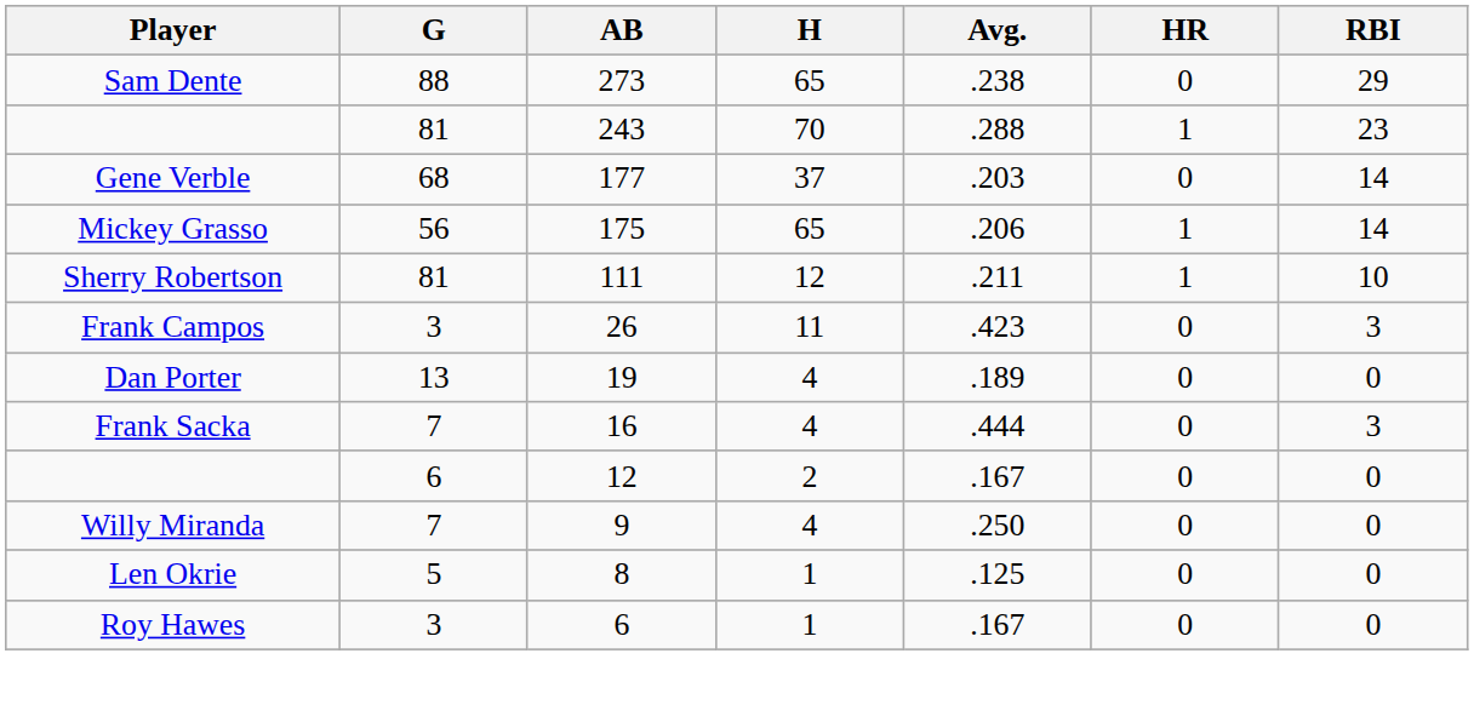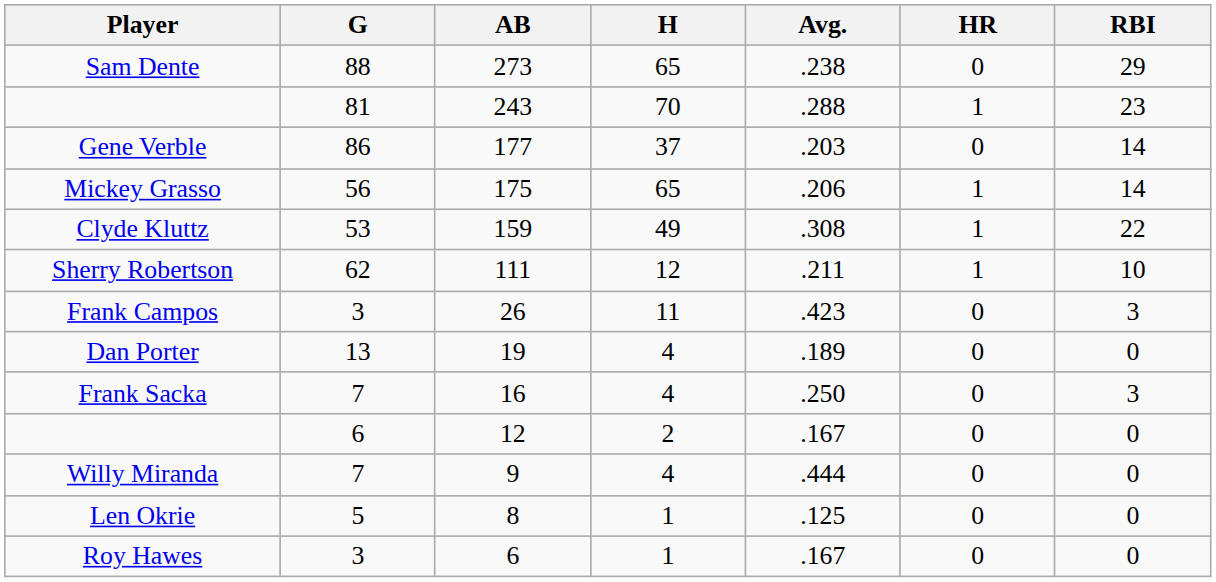Gene Verble | G: 68 -> 86
+ row: Clyde Kluttz | 53 | 159 | 49 | .308 | 1 | 22
Sherry Robertson | G: 81 -> 62
Frank Sacka | Avg.: .444 -> .250
Willy Miranda | Avg.: .250 -> .444
